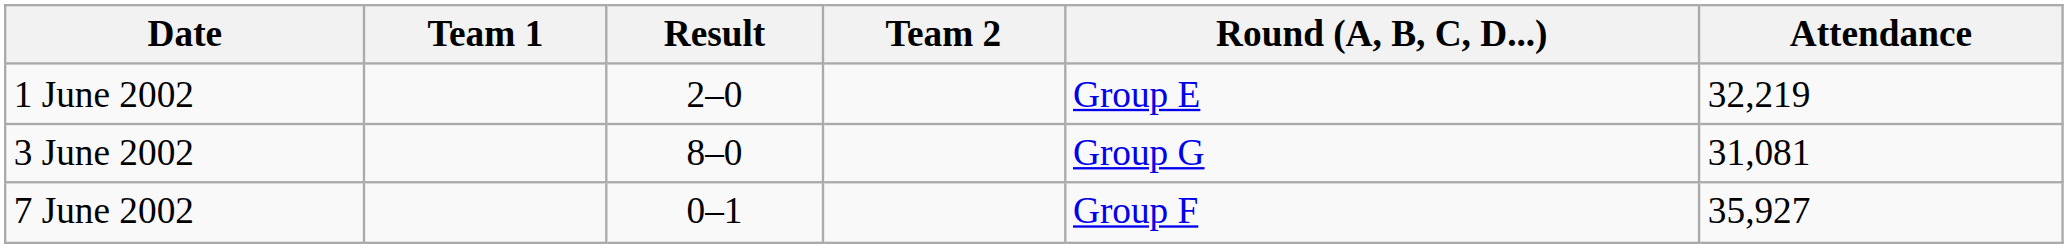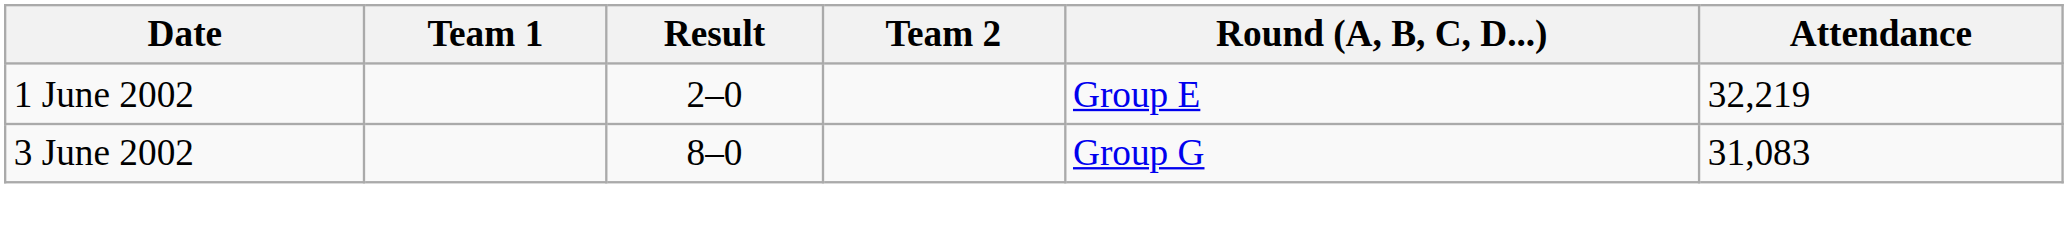3 June 2002 | Attendance: 31,081 -> 31,083
- row: 7 June 2002 | 0–1 | Group F | 35,927
